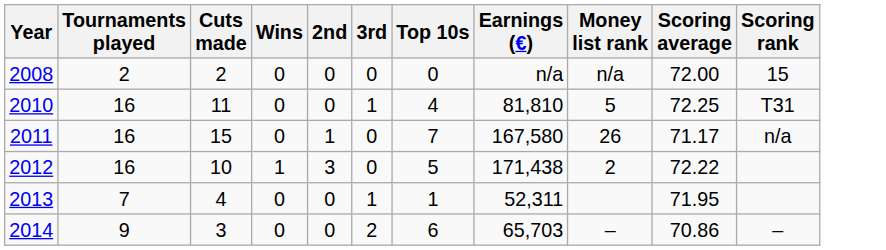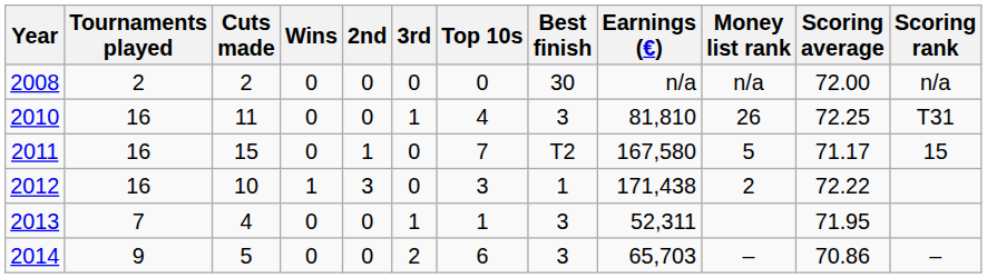+ column: Best finish | 30 | 3 | T2 | 1 | 3 | 3
2008 | Scoring rank: 15 -> n/a
2010 | Money list rank: 5 -> 26
2011 | Money list rank: 26 -> 5
2011 | Scoring rank: n/a -> 15
2012 | Top 10s: 5 -> 3
2014 | Cuts made: 3 -> 5
